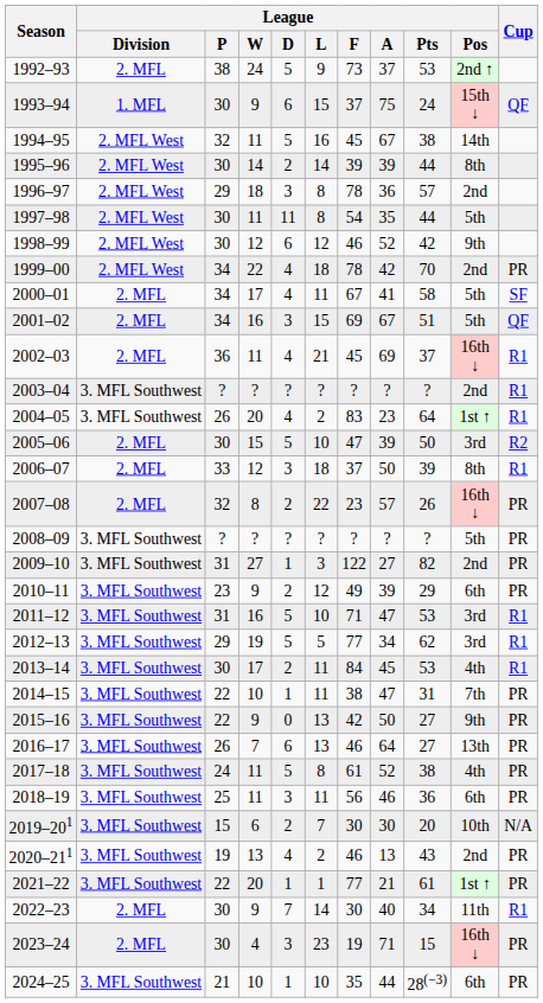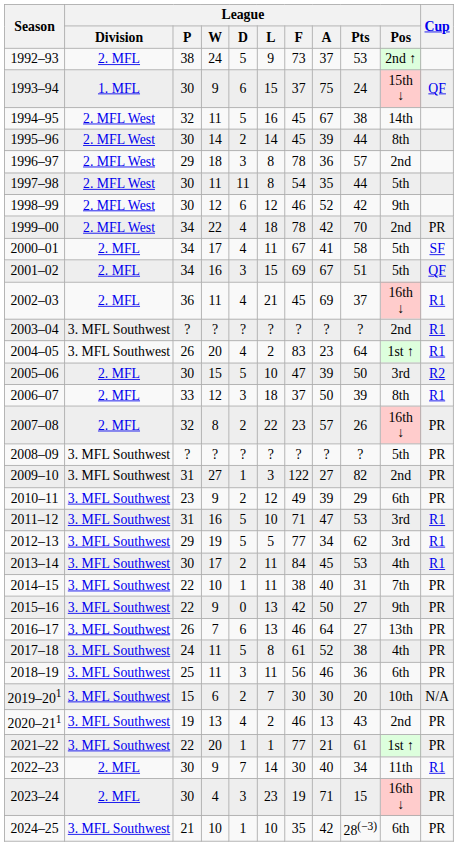1995–96 | League / F: 39 -> 45
2014–15 | League / A: 47 -> 40
2024–25 | League / A: 44 -> 42
